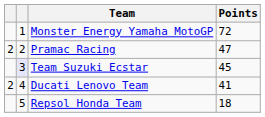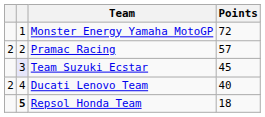Pramac Racing | Points: 47 -> 57
Ducati Lenovo Team | Points: 41 -> 40
Repsol Honda Team | column 2: normal -> bold
